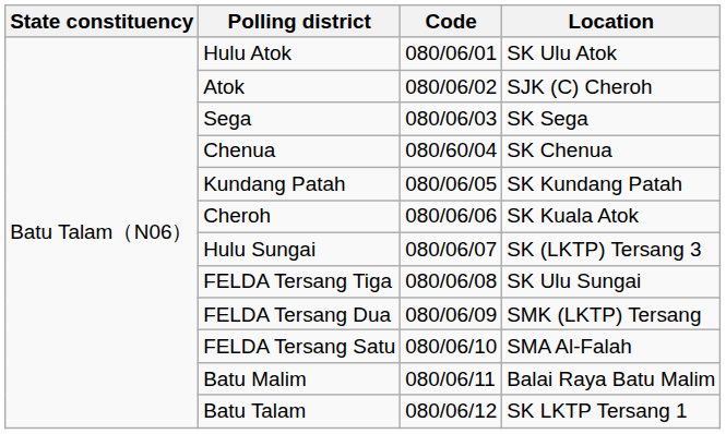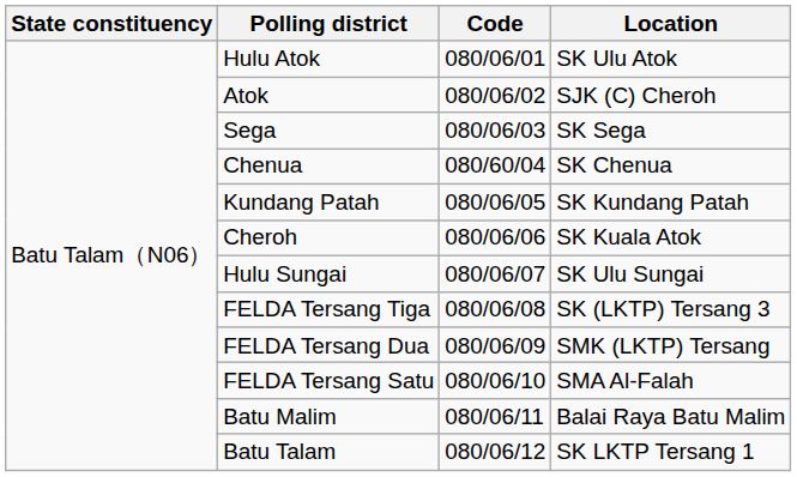Hulu Sungai | Location: SK (LKTP) Tersang 3 -> SK Ulu Sungai
FELDA Tersang Tiga | Location: SK Ulu Sungai -> SK (LKTP) Tersang 3
